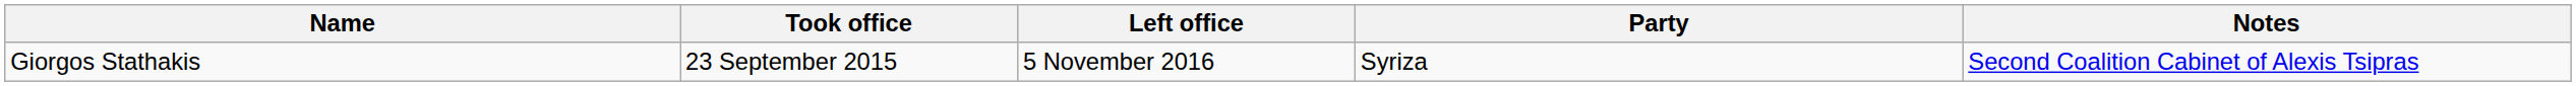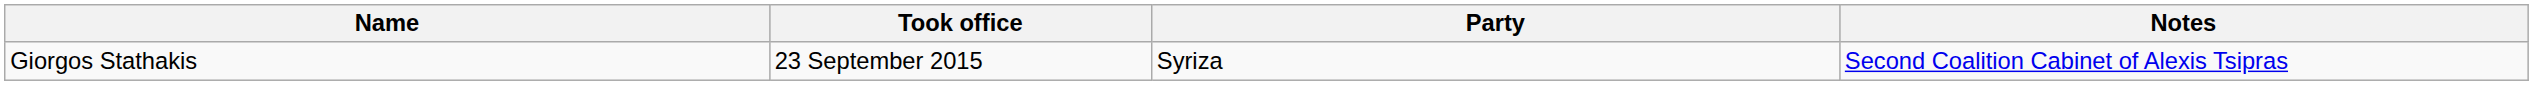- column: Left office | 5 November 2016
